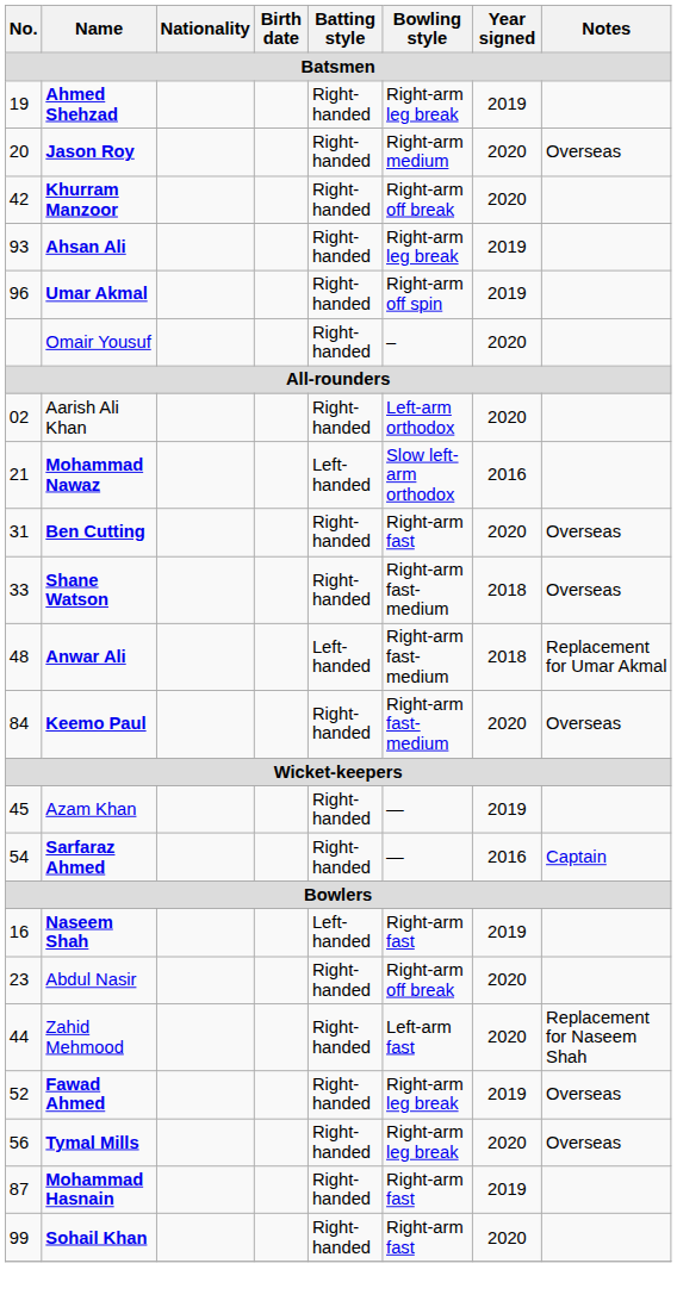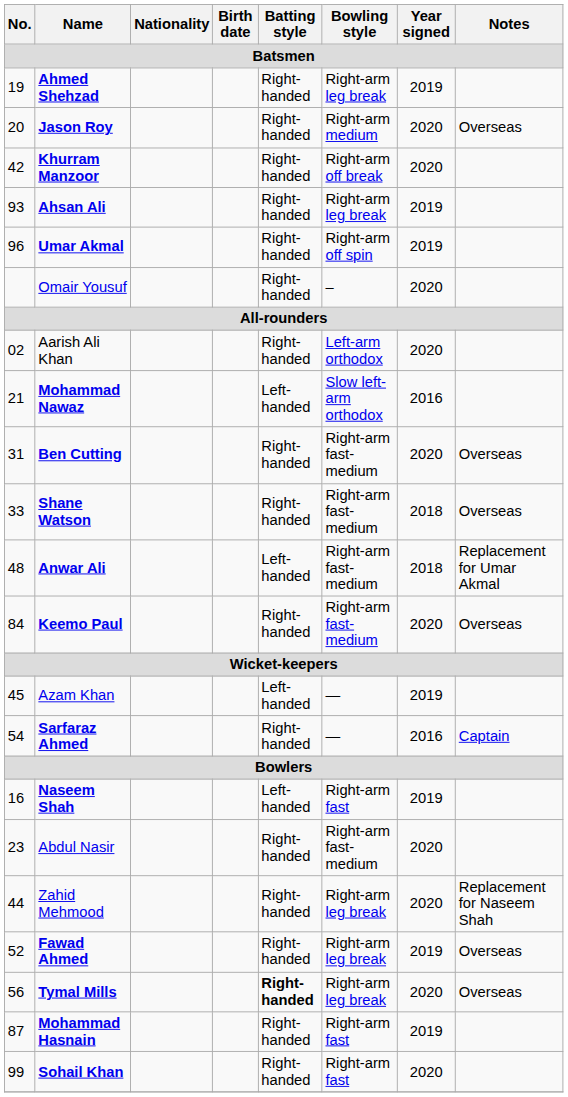Ben Cutting | Bowling style: Right-arm fast -> Right-arm fast-medium
Azam Khan | Batting style: Right-handed -> Left-handed
Abdul Nasir | Bowling style: Right-arm off break -> Right-arm fast-medium
Zahid Mehmood | Bowling style: Left-arm fast -> Right-arm leg break
Tymal Mills | Batting style: normal -> bold
